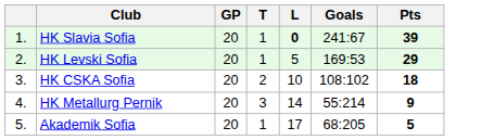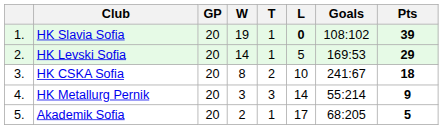+ column: W | 19 | 14 | 8 | 3 | 2
HK Slavia Sofia | Goals: 241:67 -> 108:102
HK CSKA Sofia | Goals: 108:102 -> 241:67
